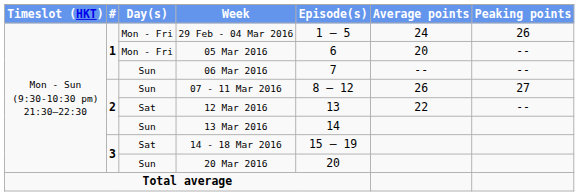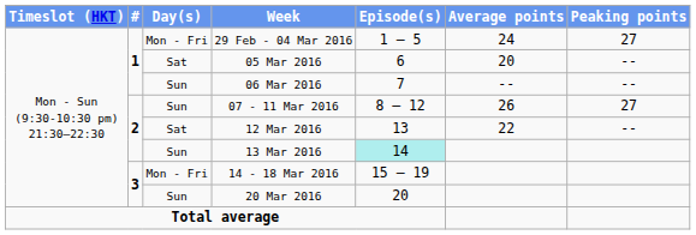29 Feb - 04 Mar 2016 | Peaking points: 26 -> 27
05 Mar 2016 | Day(s): Mon - Fri -> Sat
13 Mar 2016 | Episode(s): no background -> paleturquoise background
14 - 18 Mar 2016 | Day(s): Sat -> Mon - Fri
